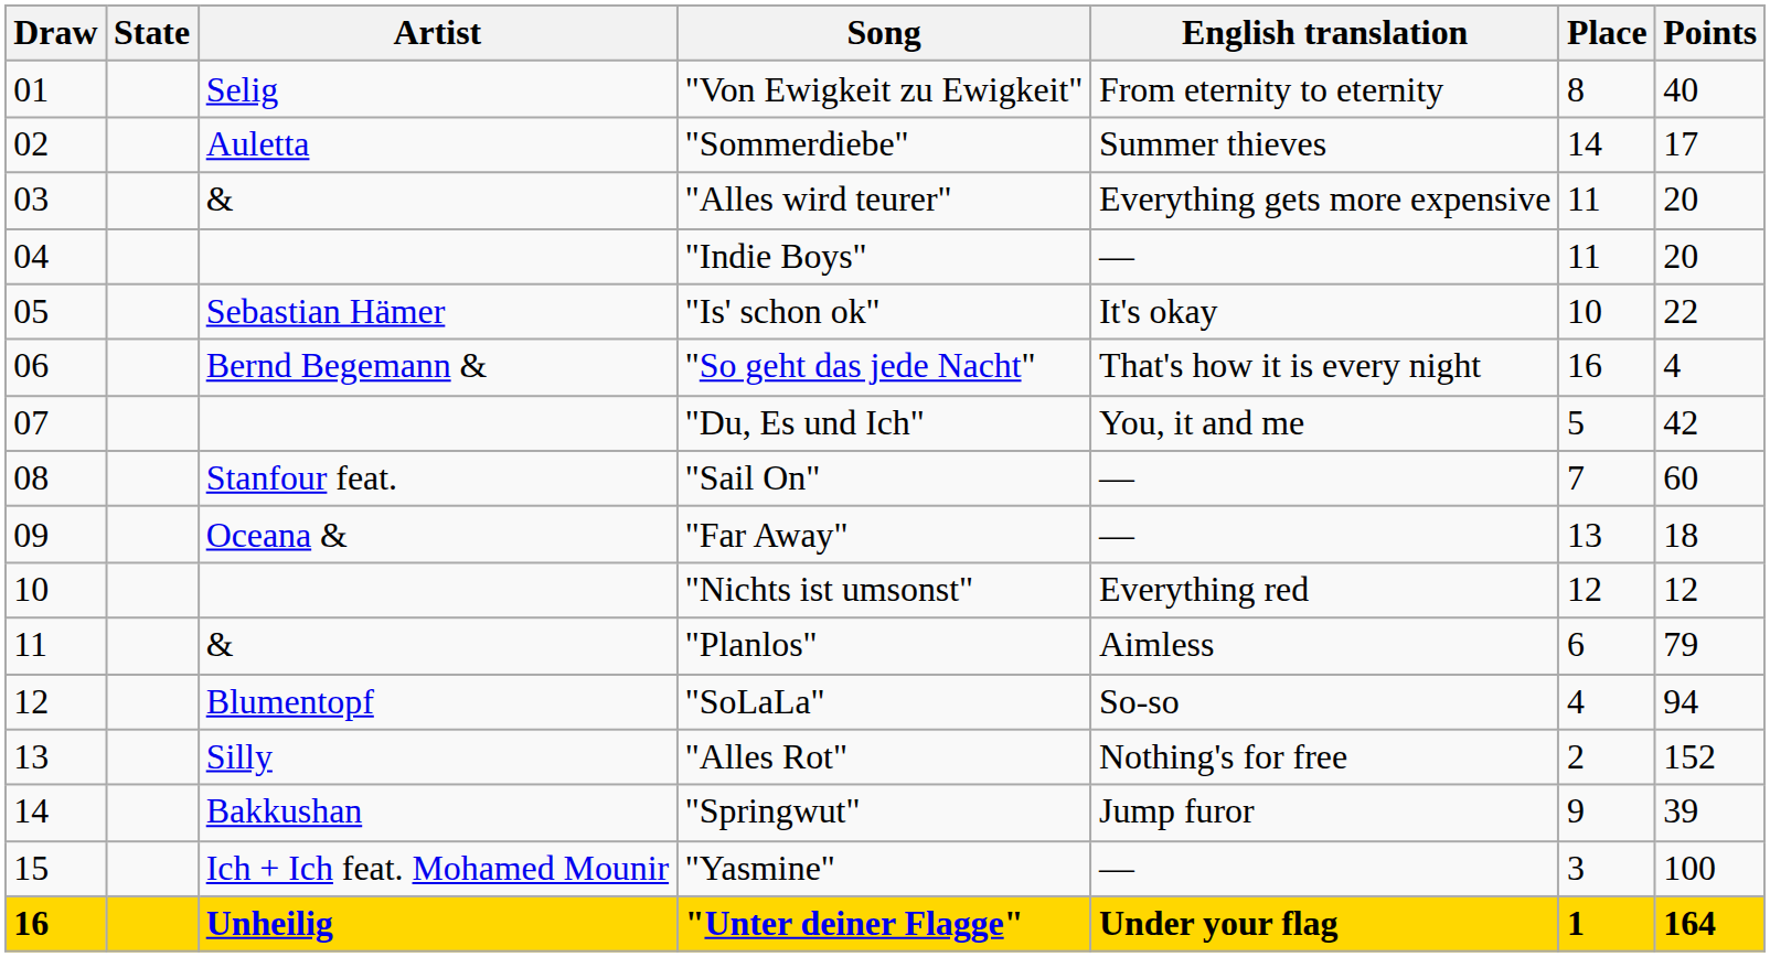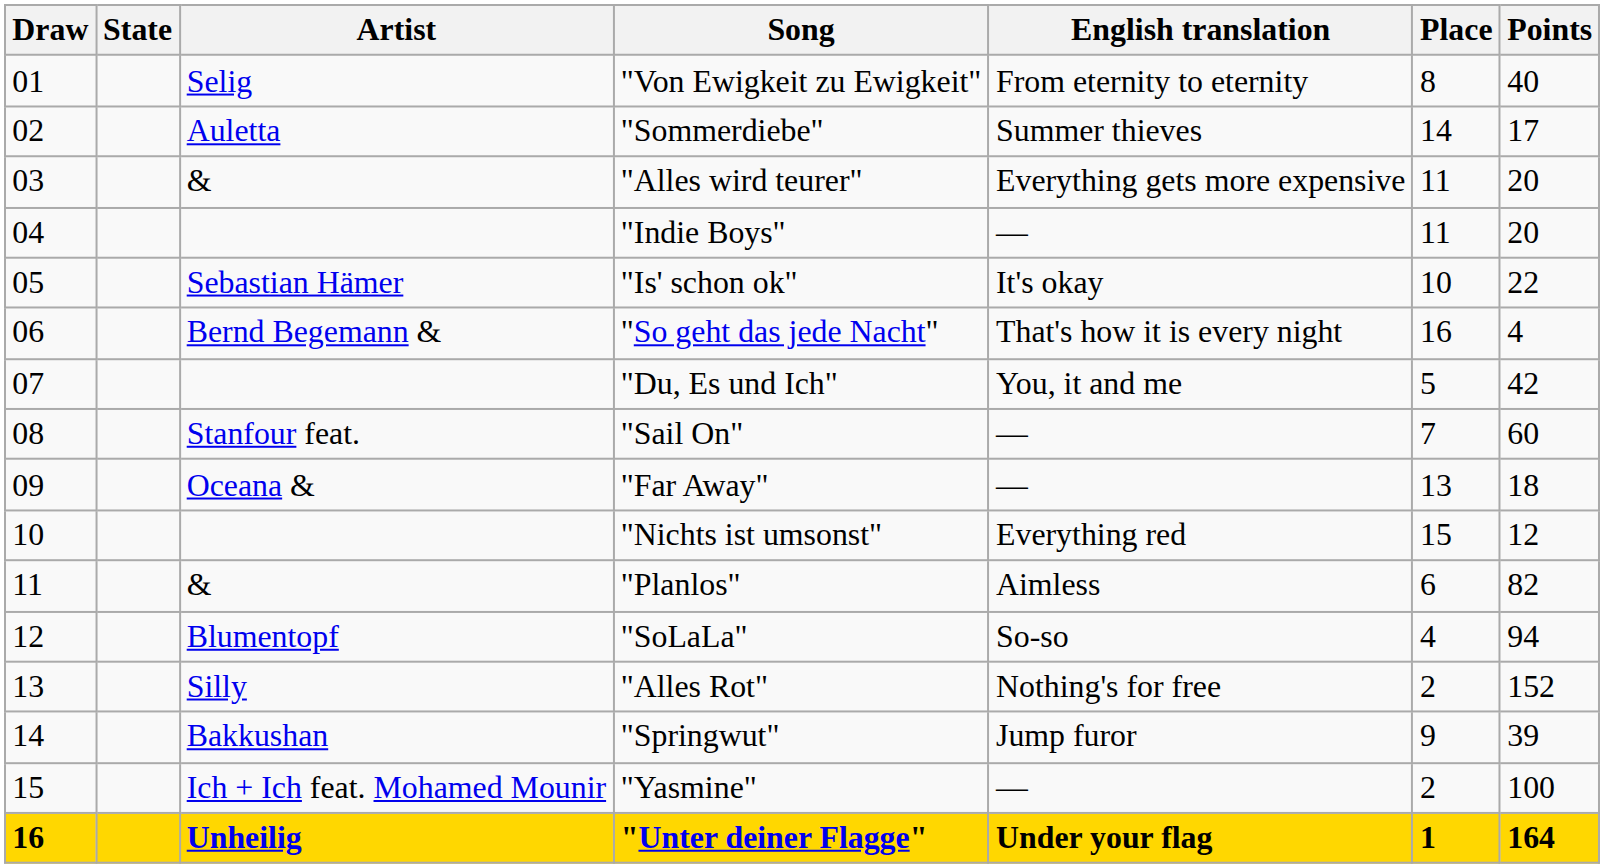"Nichts ist umsonst" | Place: 12 -> 15
"Planlos" | Points: 79 -> 82
"Yasmine" | Place: 3 -> 2
